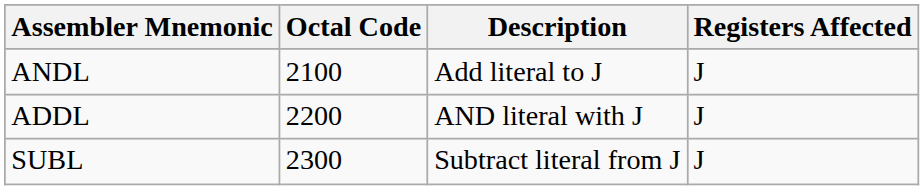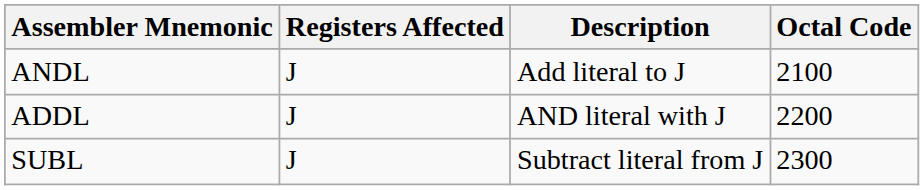columns swapped: Octal Code <-> Registers Affected
